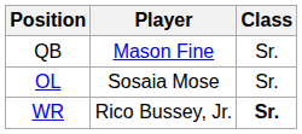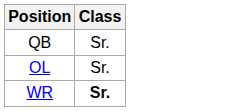- column: Player | Mason Fine | Sosaia Mose | Rico Bussey, Jr.
